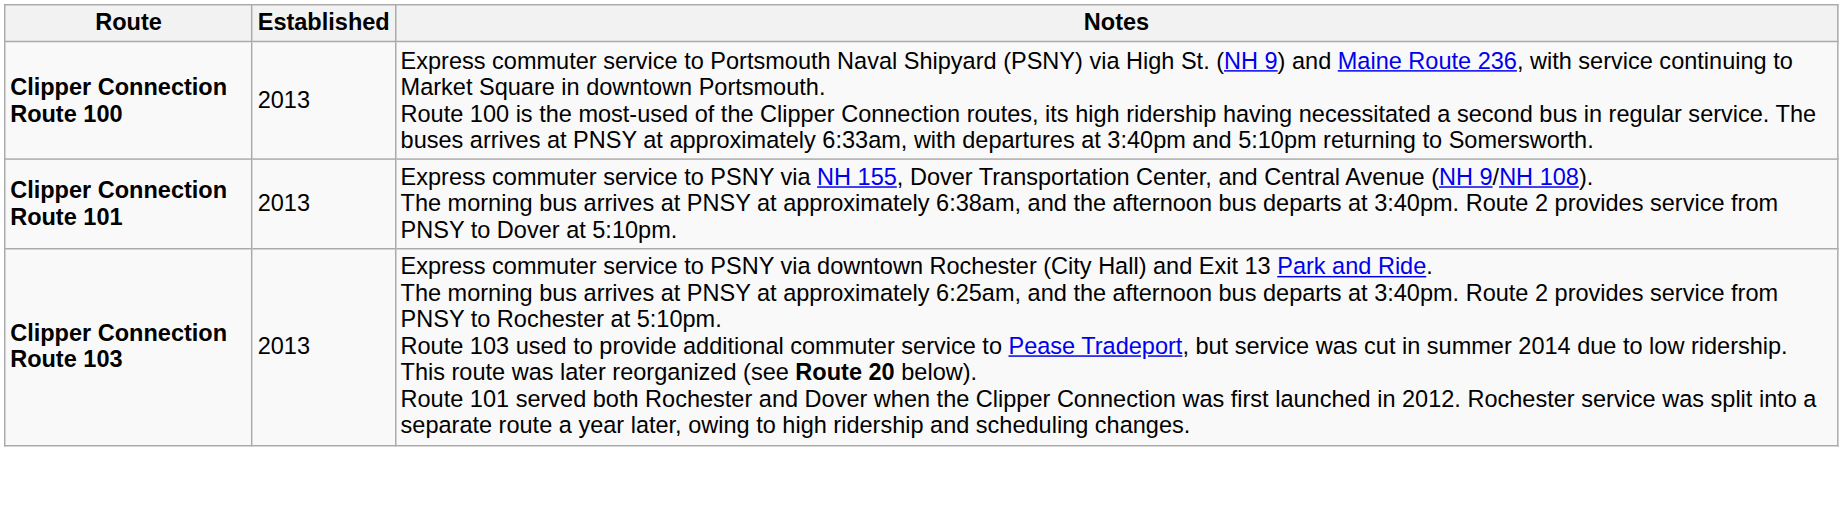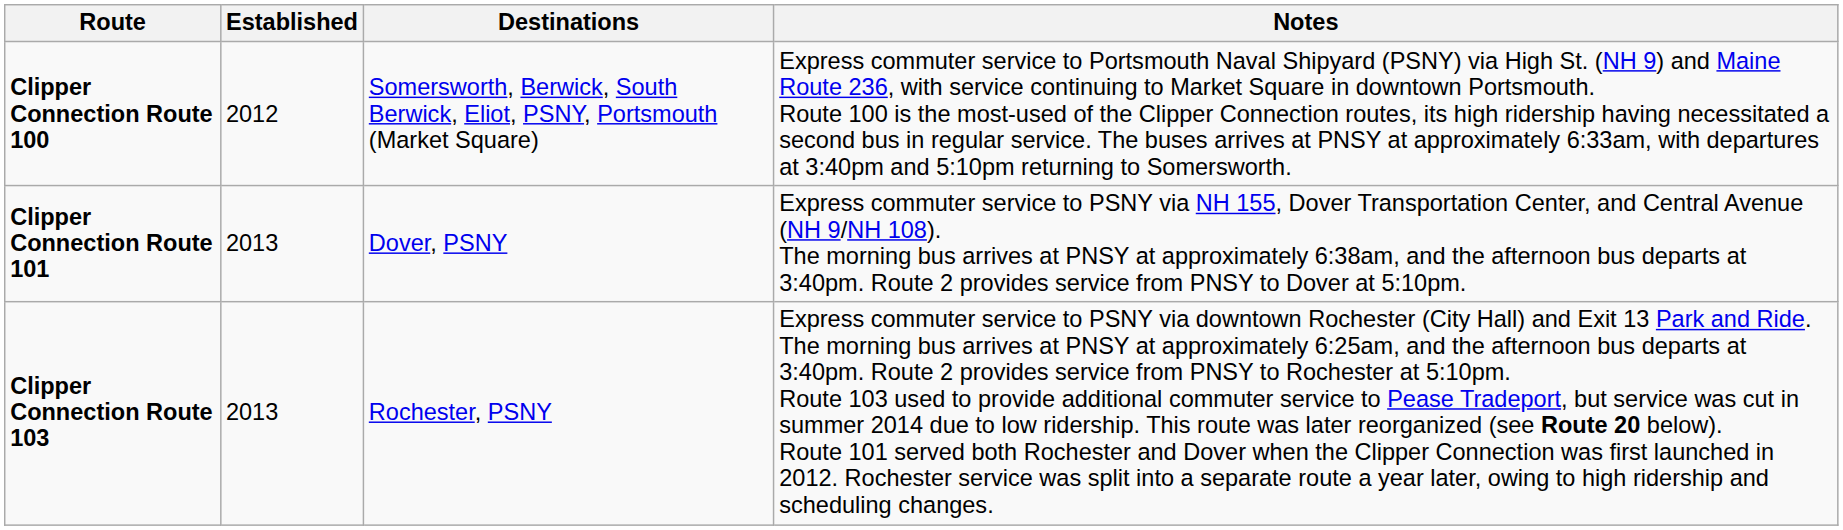+ column: Destinations | Somersworth, Berwick, South Berwick, Eliot, PSNY, Portsmouth (Market Square) | Dover, PSNY | Rochester, PSNY
Clipper Connection Route 100 | Established: 2013 -> 2012
